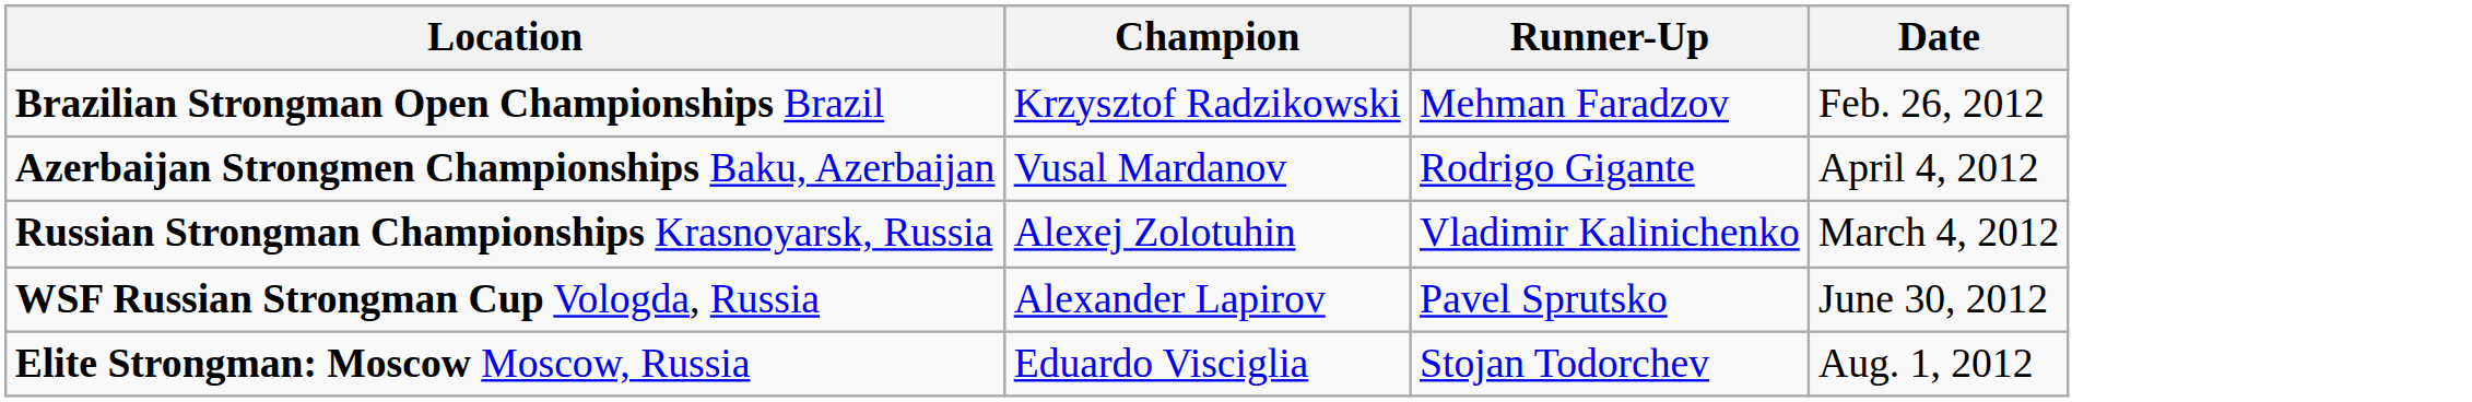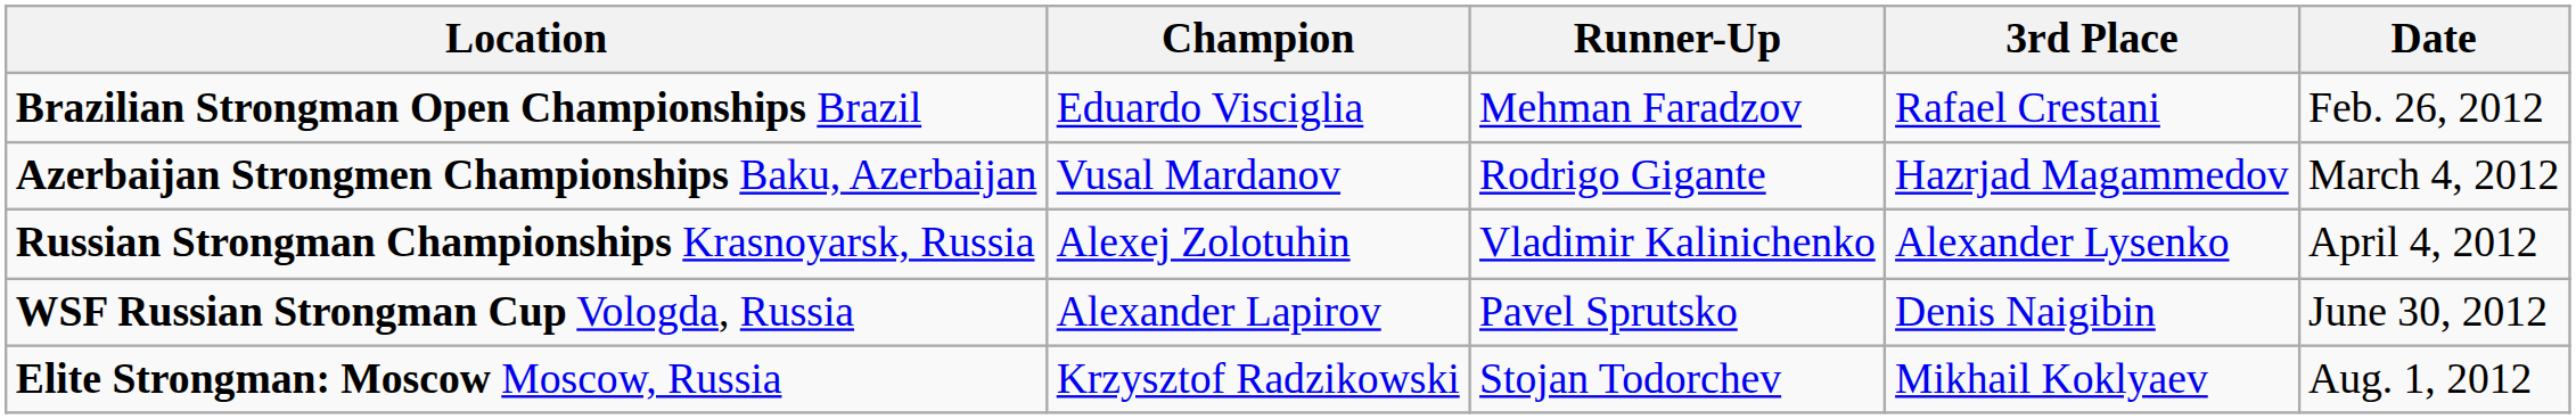+ column: 3rd Place | Rafael Crestani | Hazrjad Magammedov | Alexander Lysenko | Denis Naigibin | Mikhail Koklyaev
Brazilian Strongman Open Championships Brazil | Champion: Krzysztof Radzikowski -> Eduardo Visciglia
Azerbaijan Strongmen Championships Baku, Azerbaijan | Date: April 4, 2012 -> March 4, 2012
Russian Strongman Championships Krasnoyarsk, Russia | Date: March 4, 2012 -> April 4, 2012
Elite Strongman: Moscow Moscow, Russia | Champion: Eduardo Visciglia -> Krzysztof Radzikowski
